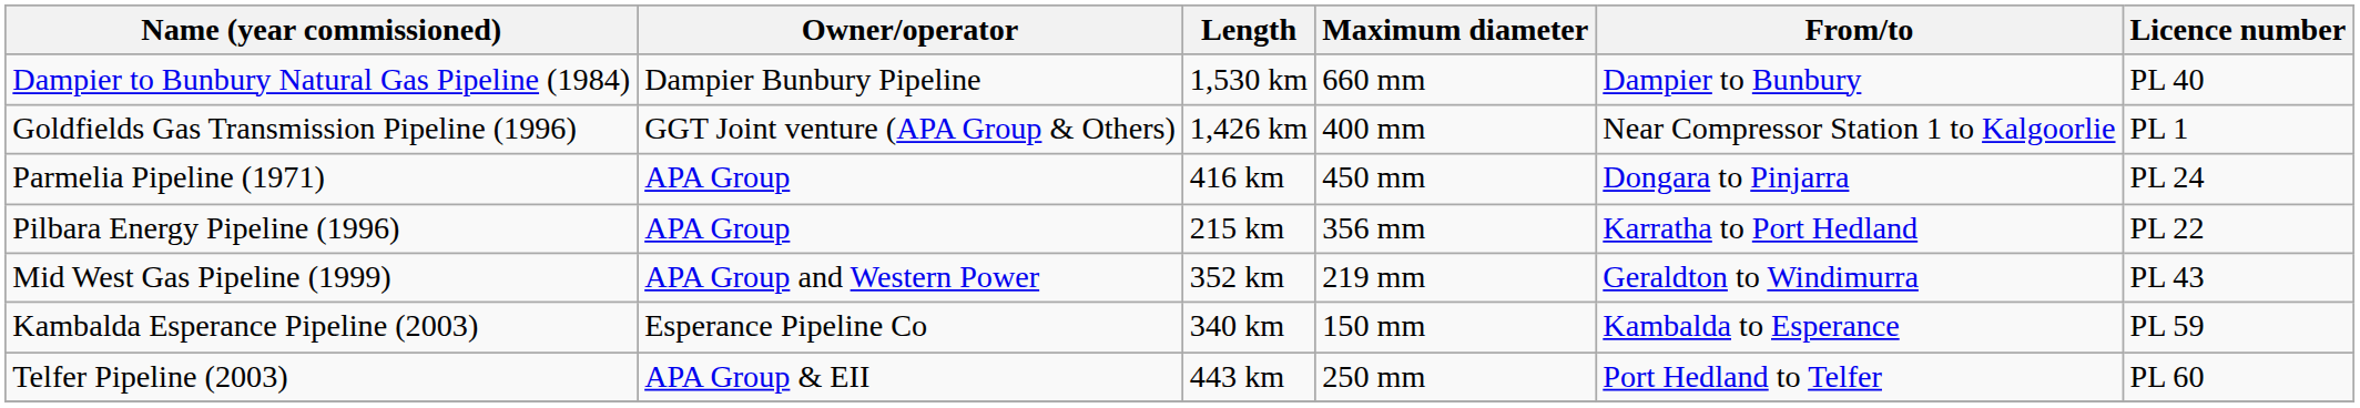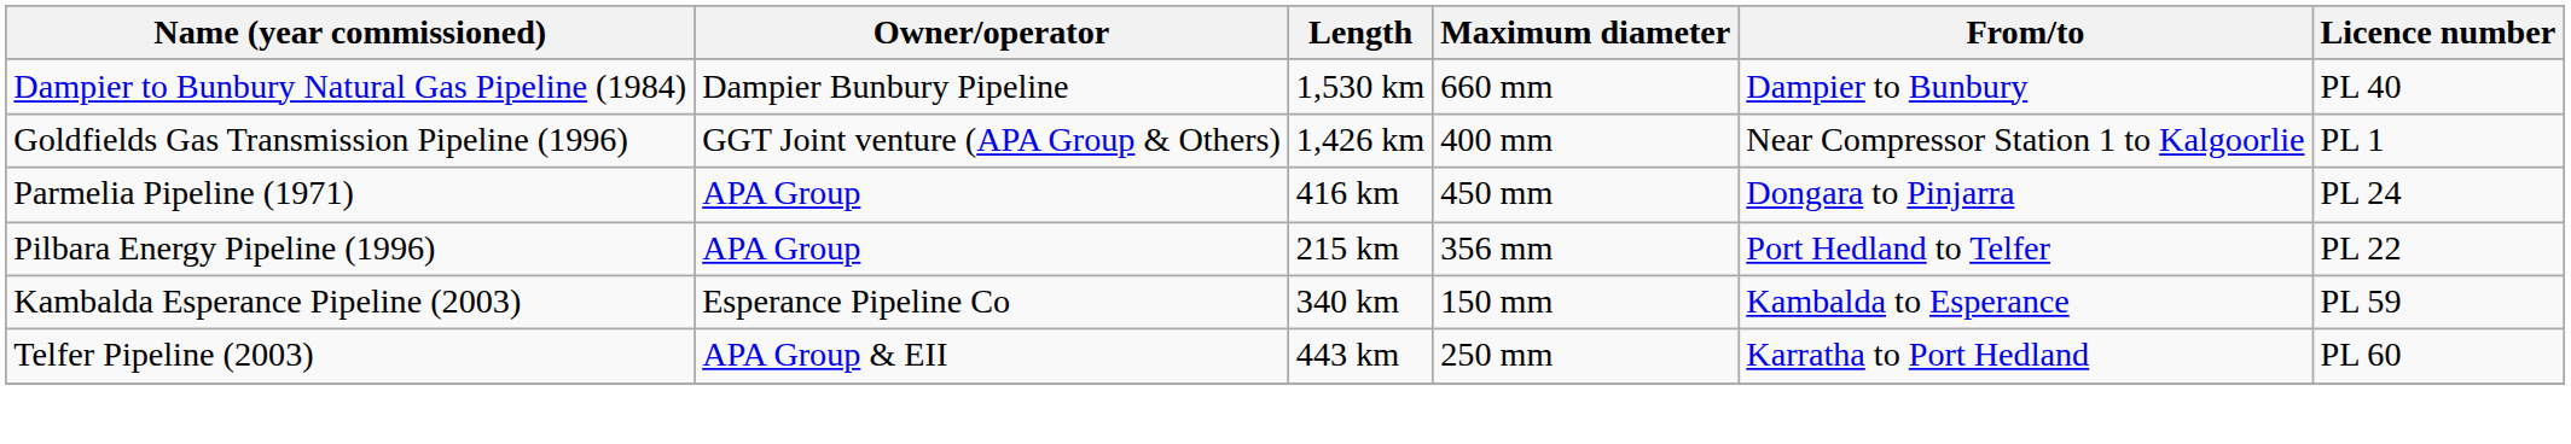Pilbara Energy Pipeline (1996) | From/to: Karratha to Port Hedland -> Port Hedland to Telfer
- row: Mid West Gas Pipeline (1999) | APA Group and Western Power | 352 km | 219 mm | Geraldton to Windimurra | PL 43
Telfer Pipeline (2003) | From/to: Port Hedland to Telfer -> Karratha to Port Hedland
